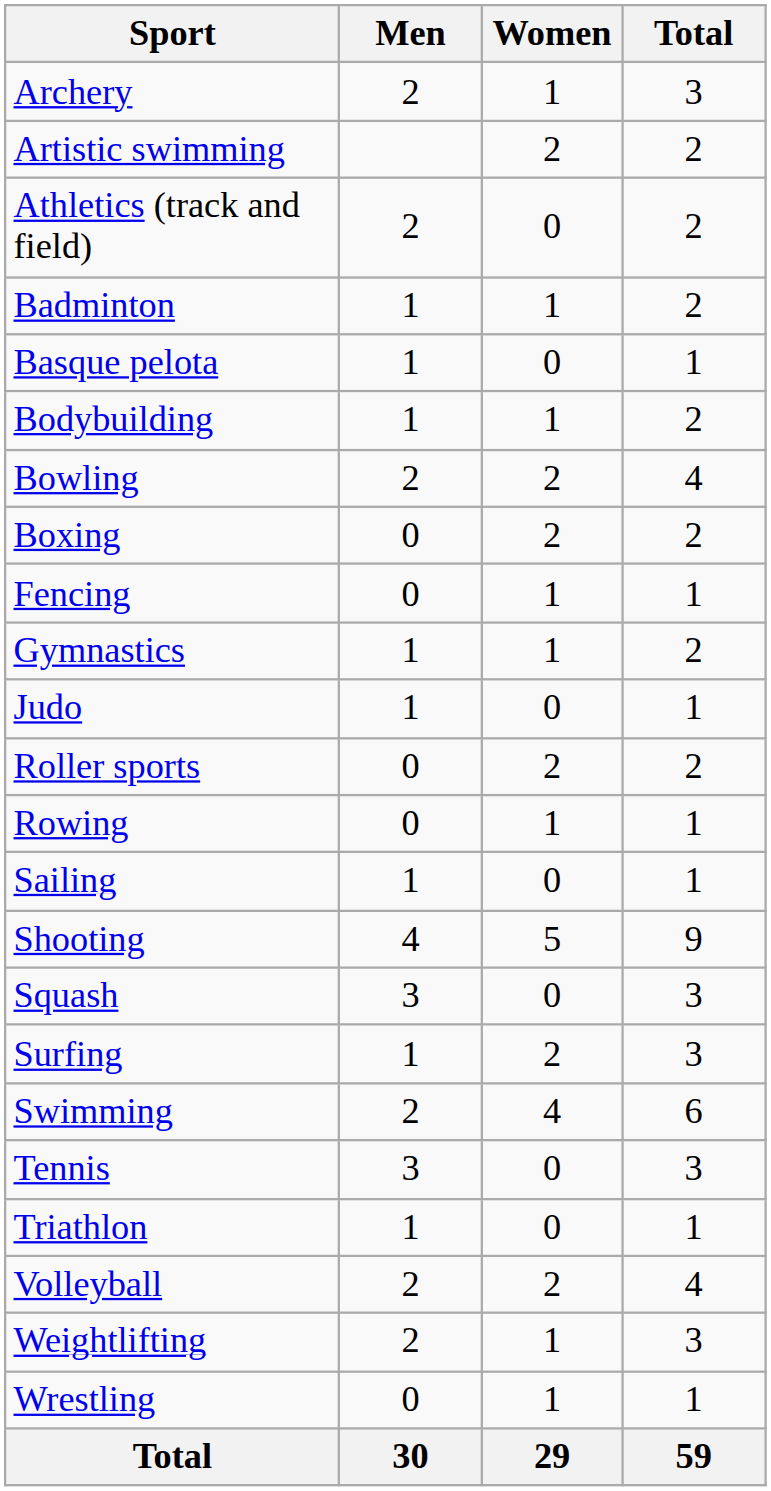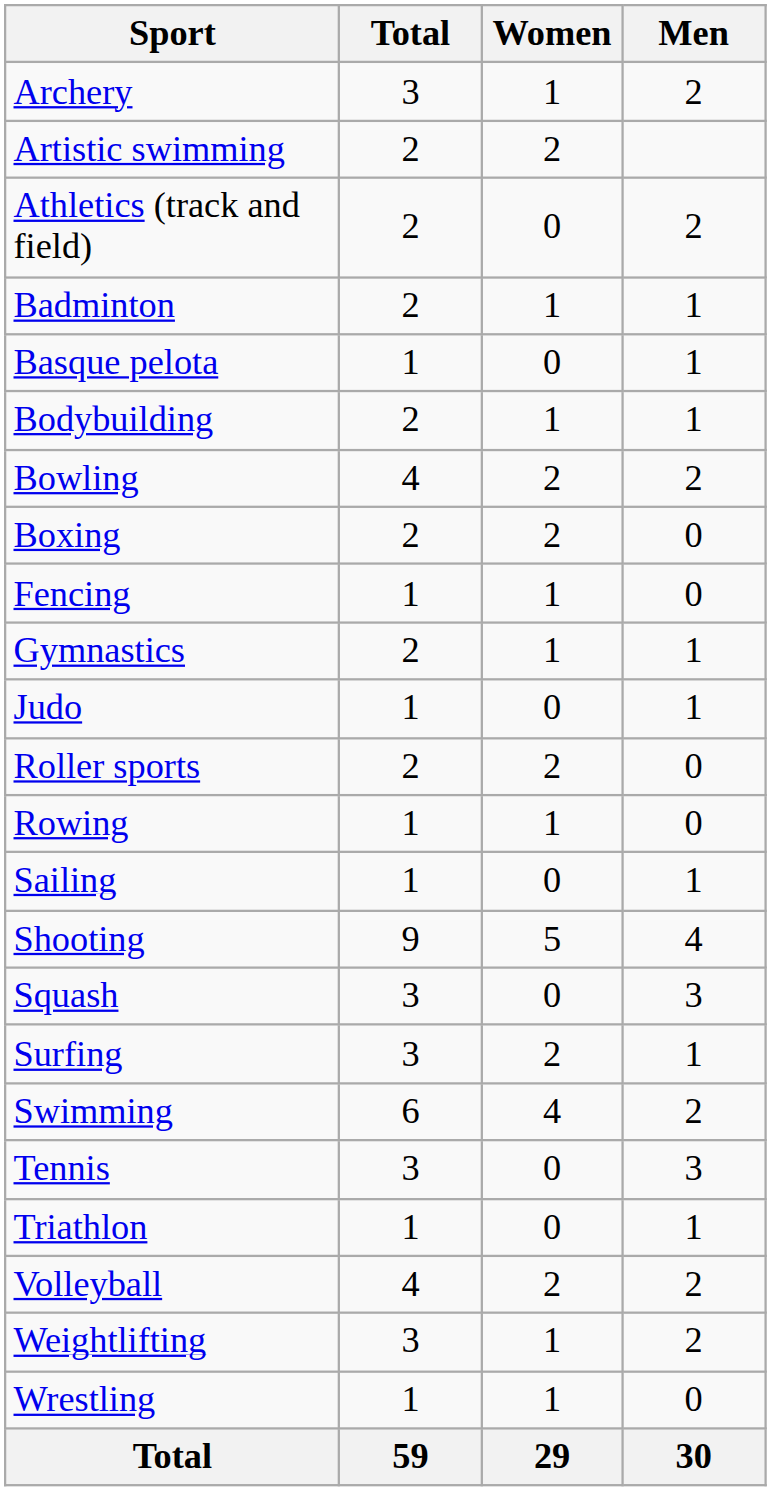columns swapped: Men <-> Total
